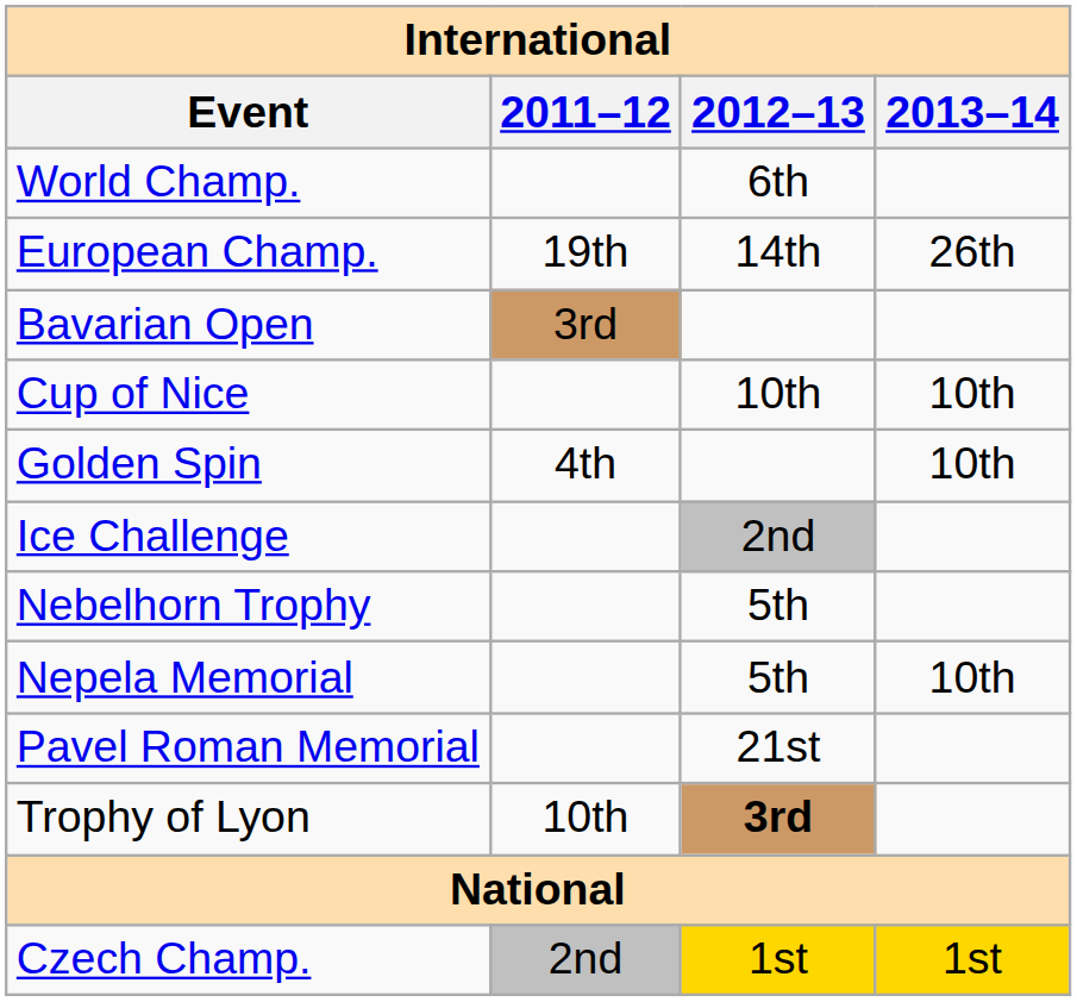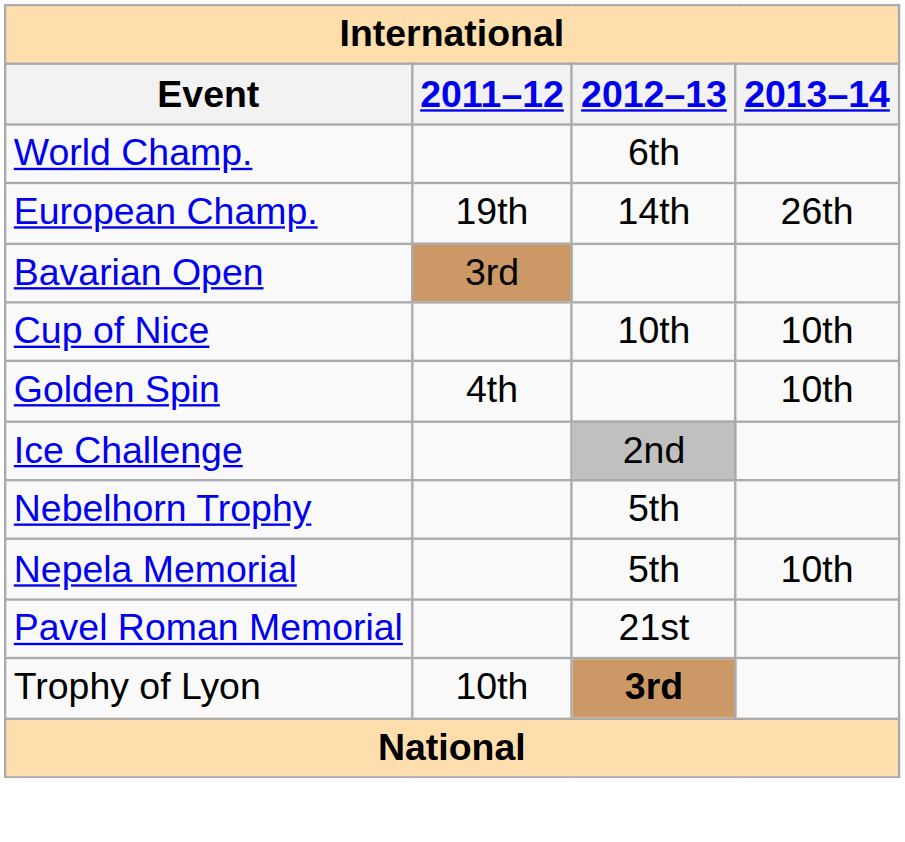- row: Czech Champ. | 2nd | 1st | 1st
